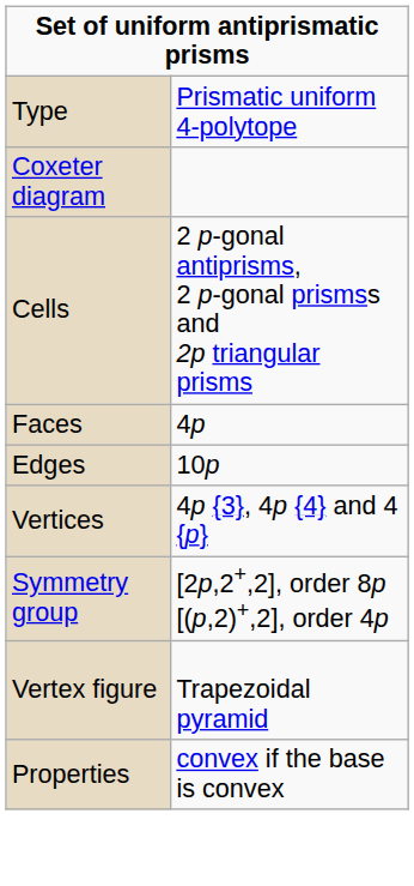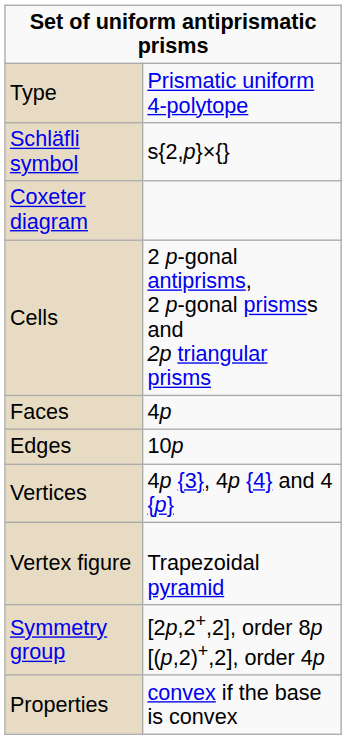+ row: Schläfli symbol | s{2,p}×{}
rows swapped: Vertex figure <-> Symmetry group
